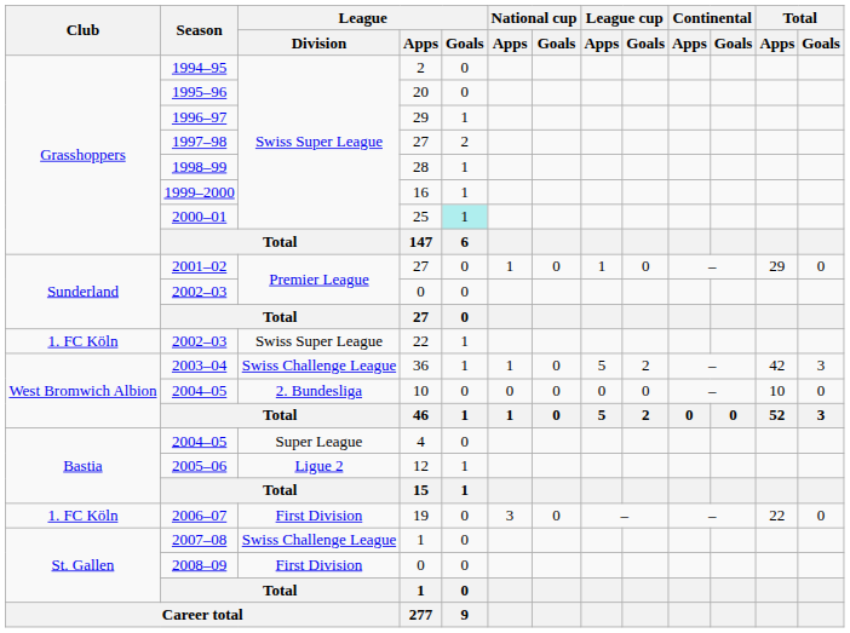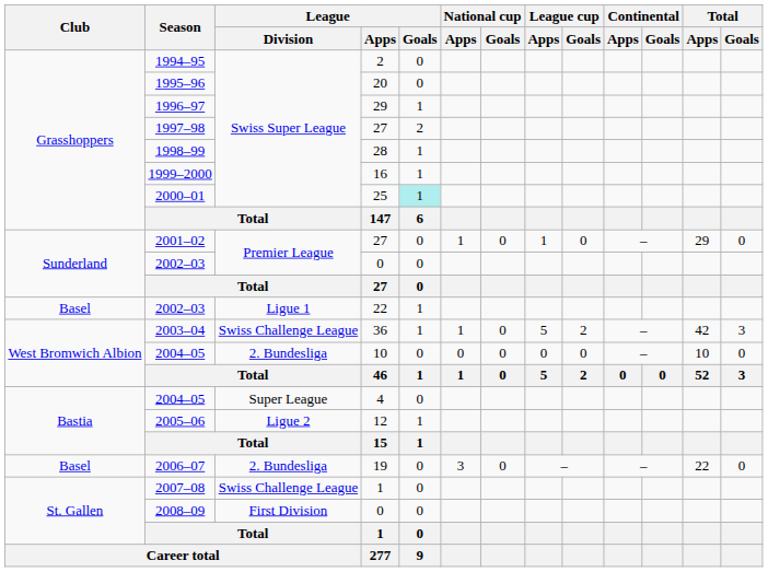2002–03 / 22 | Club: 1. FC Köln -> Basel
2002–03 / 22 | League / Division: Swiss Super League -> Ligue 1
2006–07 | Club: 1. FC Köln -> Basel
2006–07 | League / Division: First Division -> 2. Bundesliga
